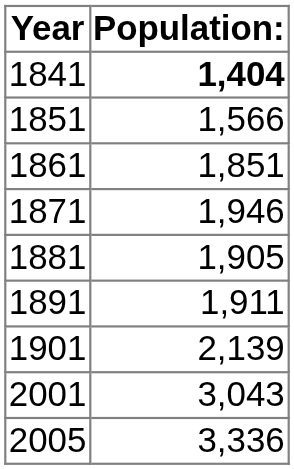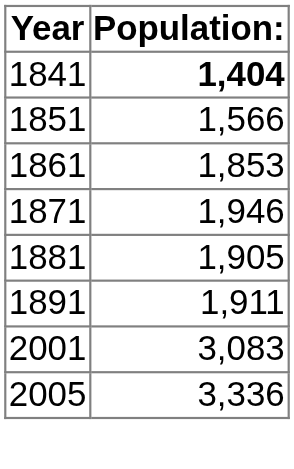1861 | Population:: 1,851 -> 1,853
- row: 1901 | 2,139
2001 | Population:: 3,043 -> 3,083
